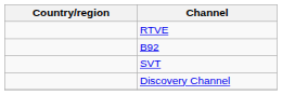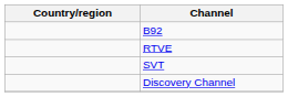rows swapped: B92 <-> RTVE
